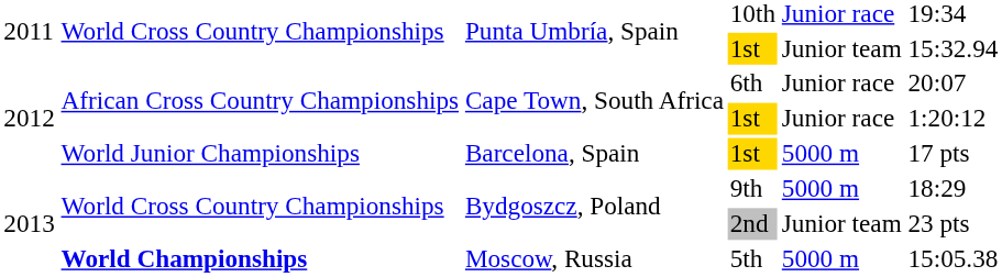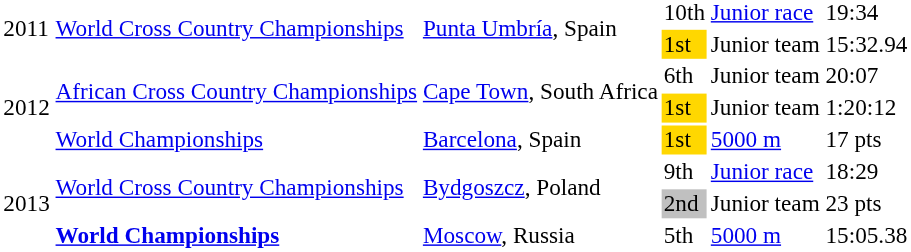Cape Town, South Africa / 6th | column 5: Junior race -> Junior team
Cape Town, South Africa / 1st | column 5: Junior race -> Junior team
Barcelona, Spain | column 2: World Junior Championships -> World Championships
Bydgoszcz, Poland / 9th | column 5: 5000 m -> Junior race
